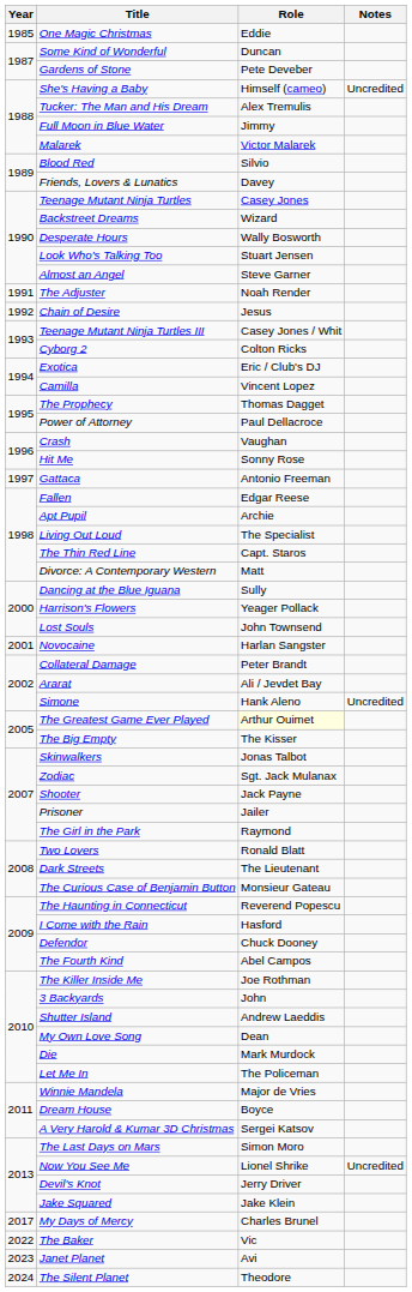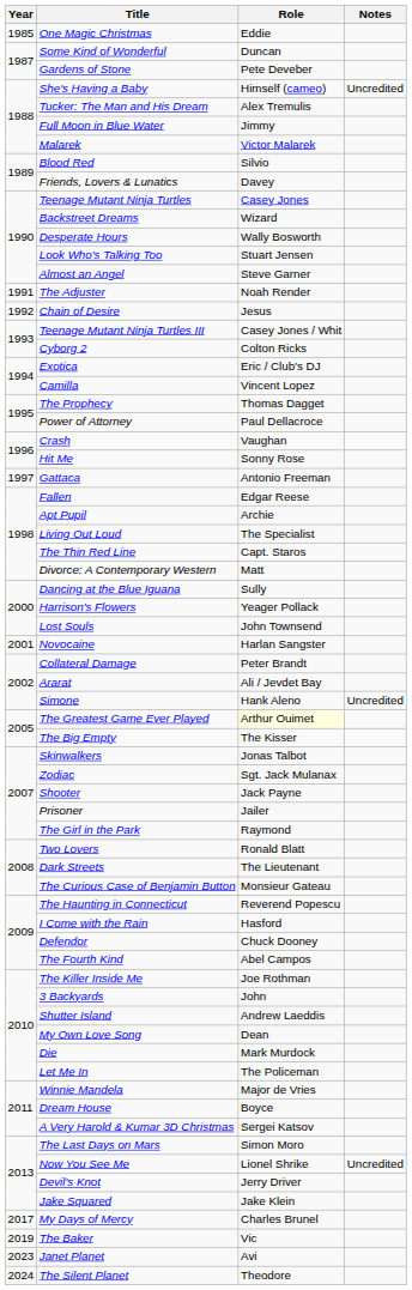The Baker | Year: 2022 -> 2019
